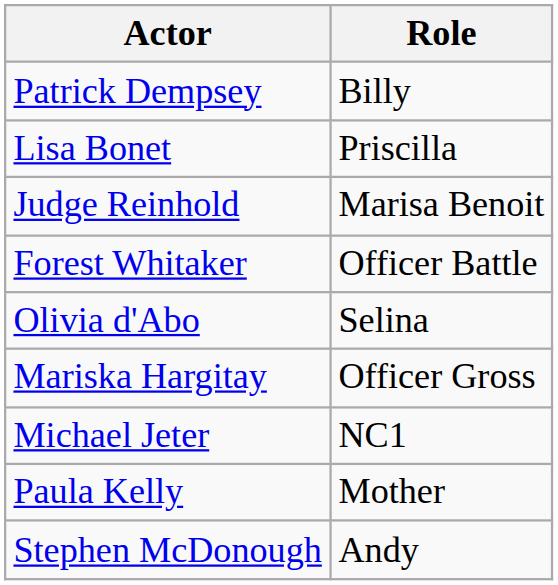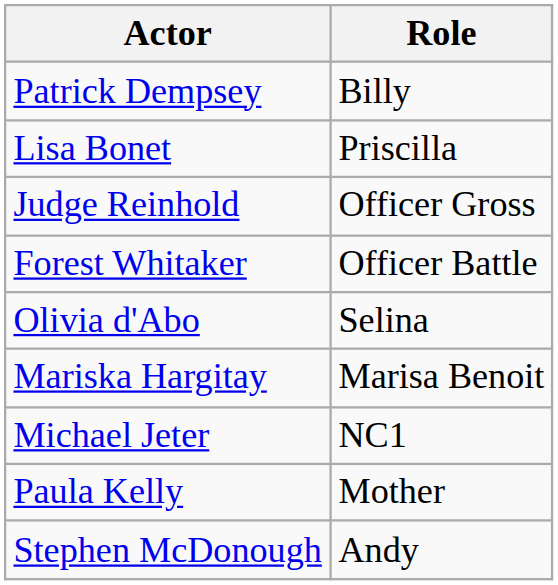Judge Reinhold | Role: Marisa Benoit -> Officer Gross
Mariska Hargitay | Role: Officer Gross -> Marisa Benoit
